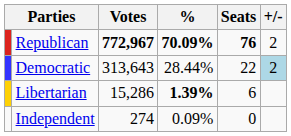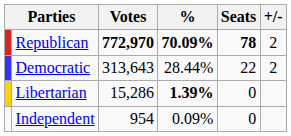Republican | Votes: 772,967 -> 772,970
Republican | Seats: 76 -> 78
Democratic | +/-: lightblue background -> no background
Libertarian | Seats: 6 -> 0
Independent | Votes: 274 -> 954
